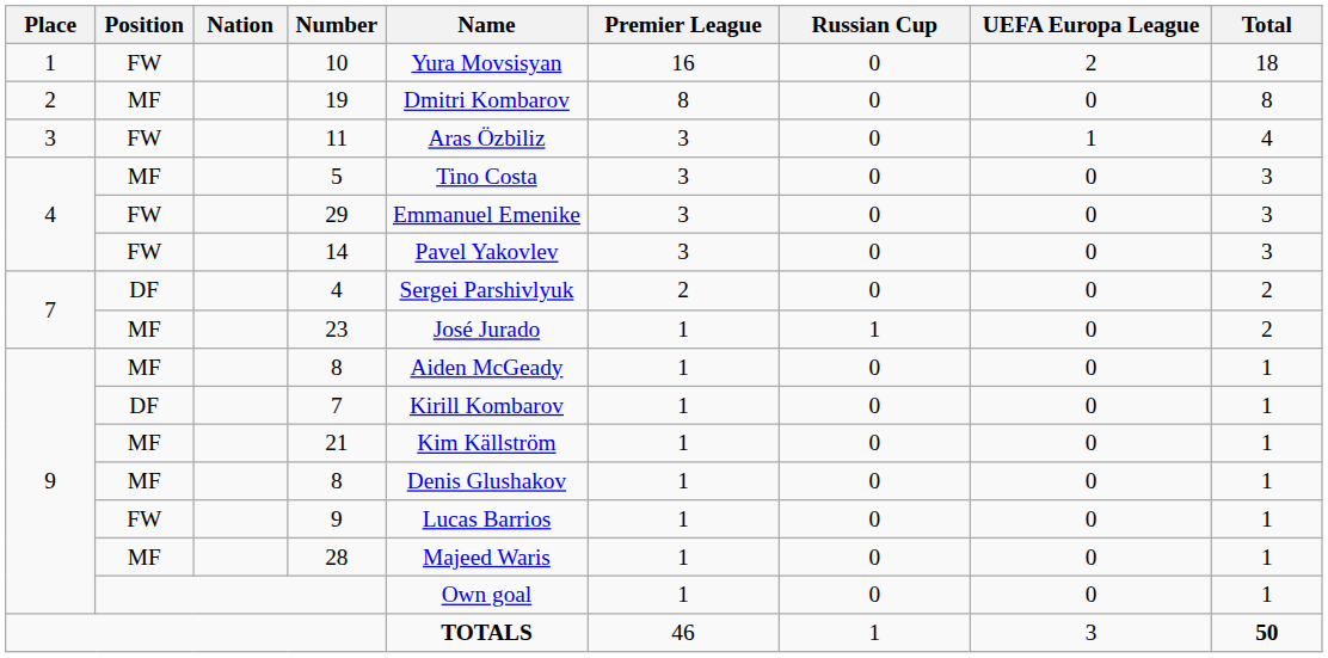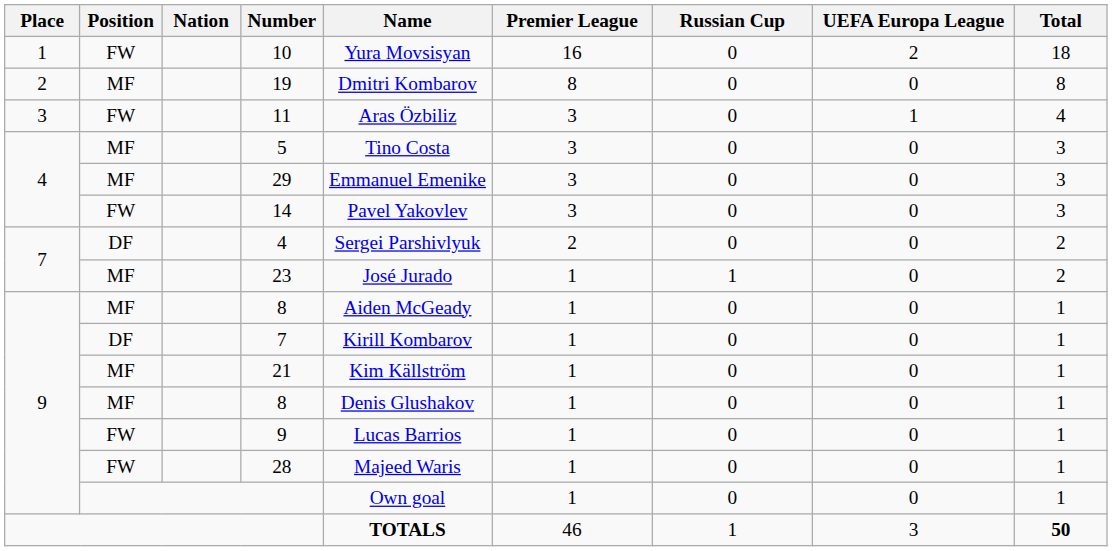29 | Position: FW -> MF
28 | Position: MF -> FW
